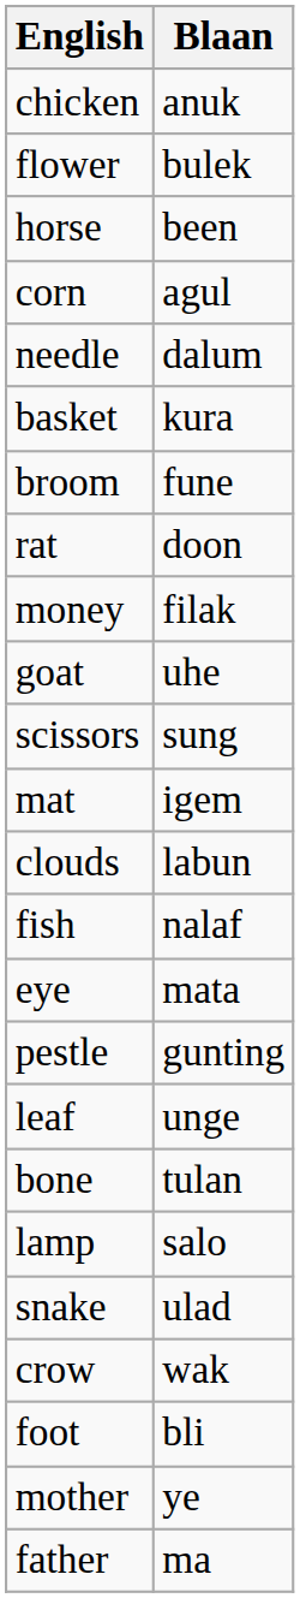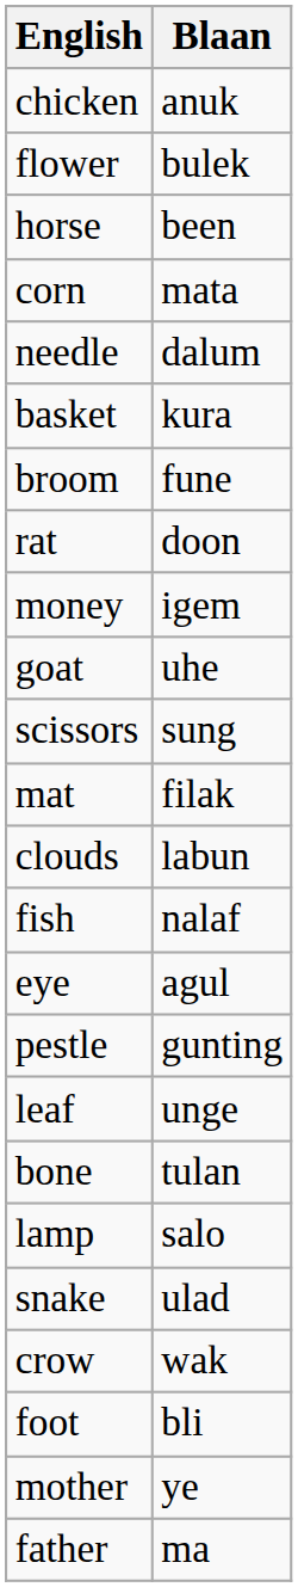corn | Blaan: agul -> mata
money | Blaan: filak -> igem
mat | Blaan: igem -> filak
eye | Blaan: mata -> agul
